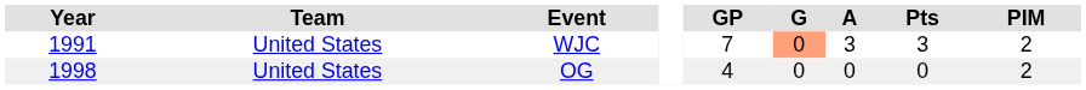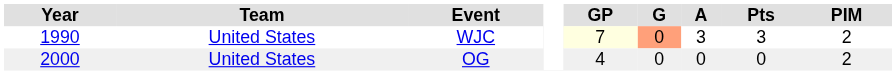WJC | Year: 1991 -> 1990
WJC | GP: no background -> lightyellow background
OG | Year: 1998 -> 2000
